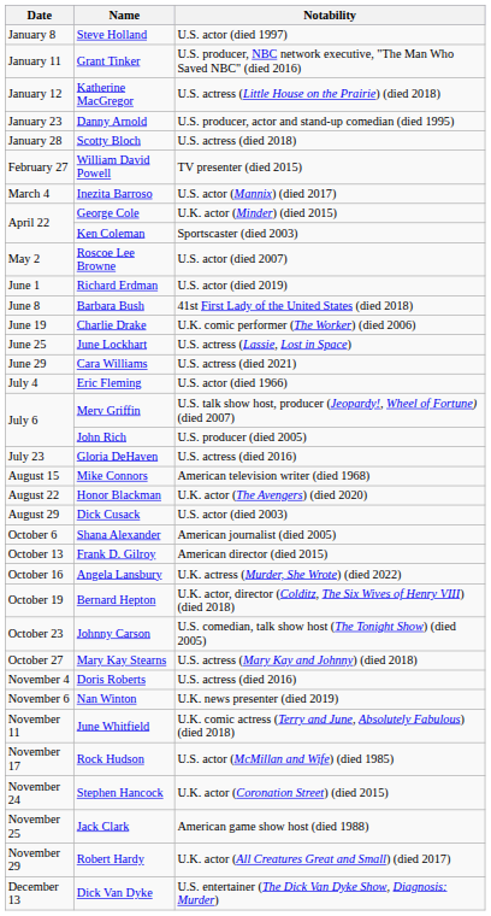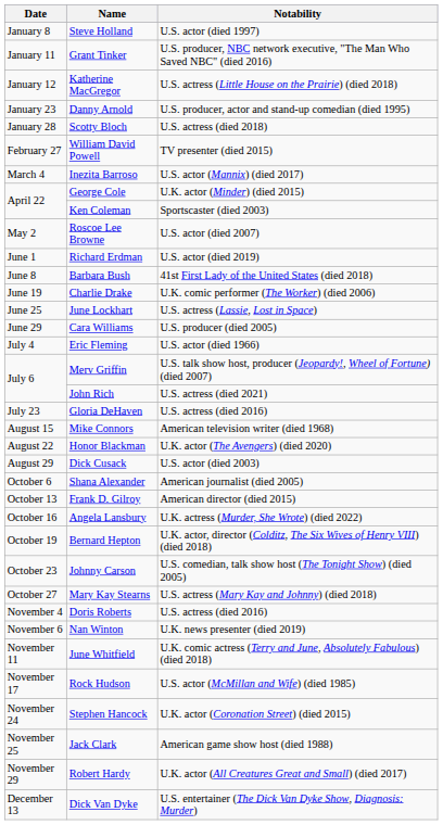Cara Williams | Notability: U.S. actress (died 2021) -> U.S. producer (died 2005)
John Rich | Notability: U.S. producer (died 2005) -> U.S. actress (died 2021)
